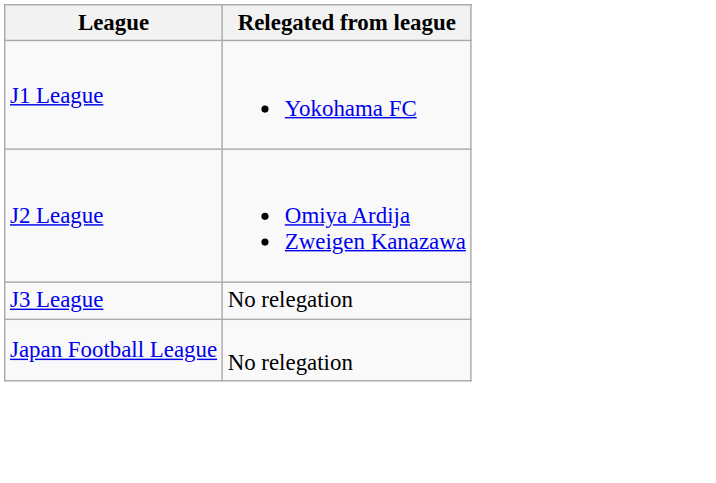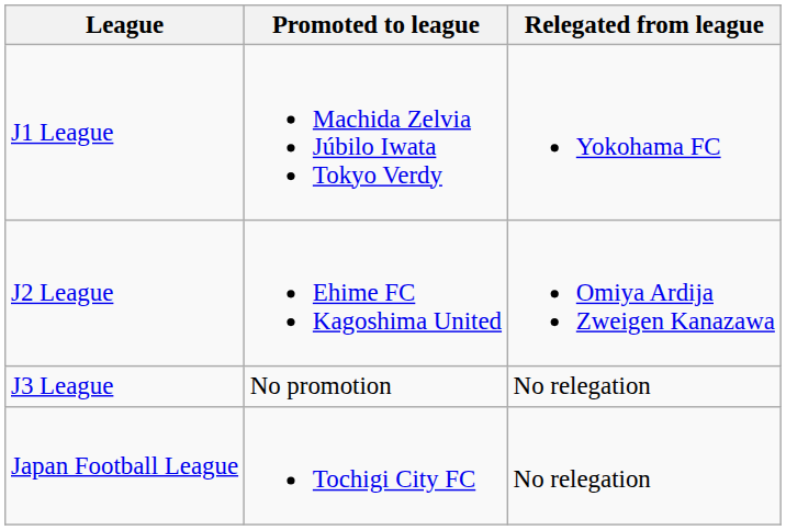+ column: Promoted to league | Machida Zelvia Júbilo Iwata Tokyo Verdy | Ehime FC Kagoshima United | No promotion | Tochigi City FC
